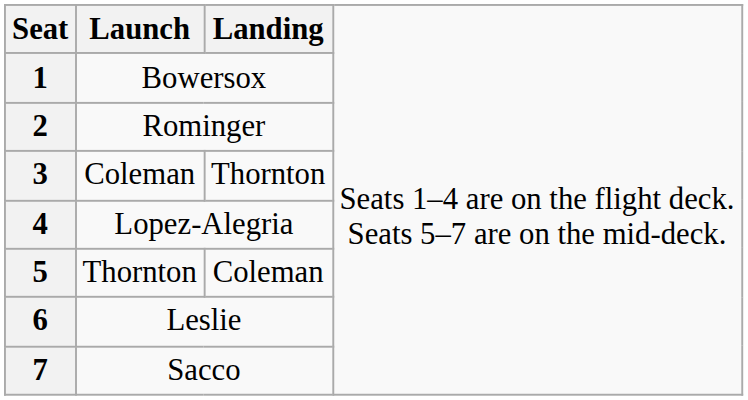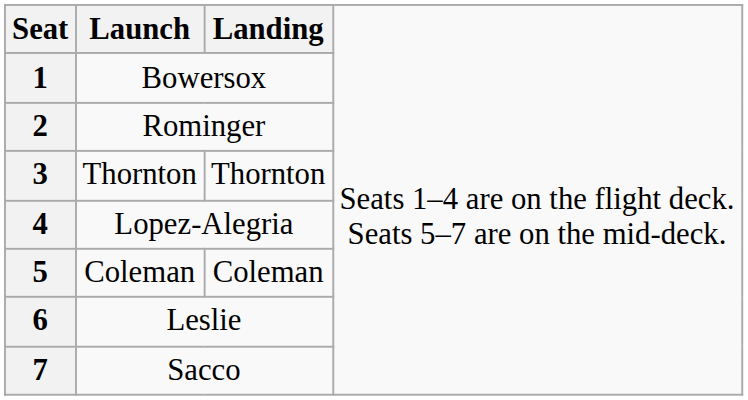3 | column 2: Coleman -> Thornton
5 | column 2: Thornton -> Coleman
